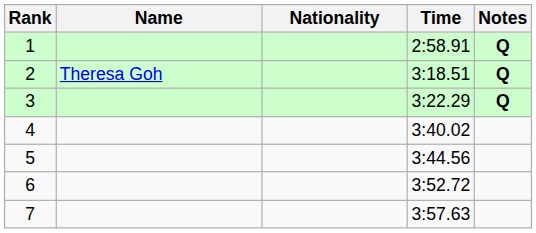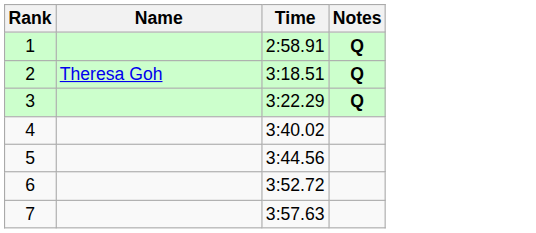- column: Nationality
